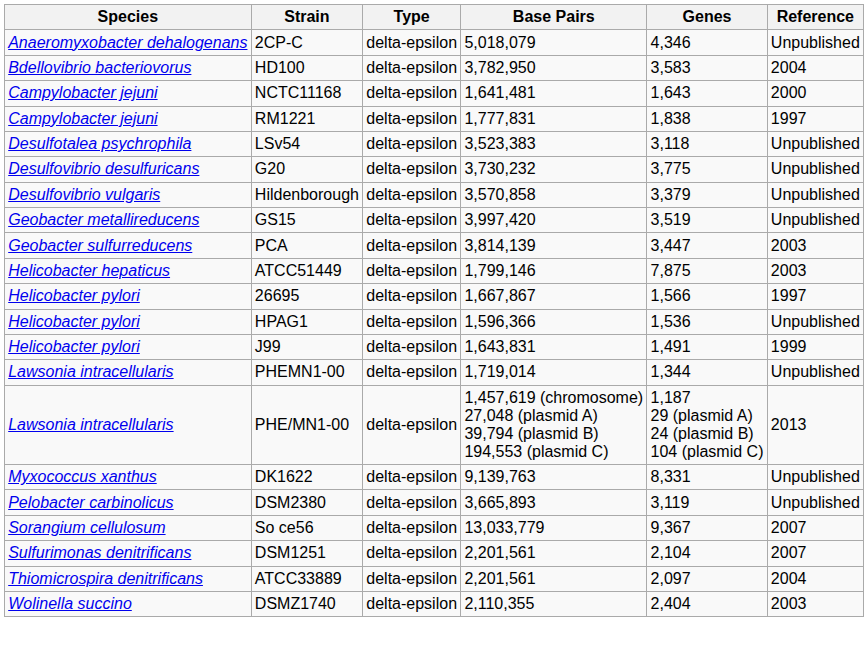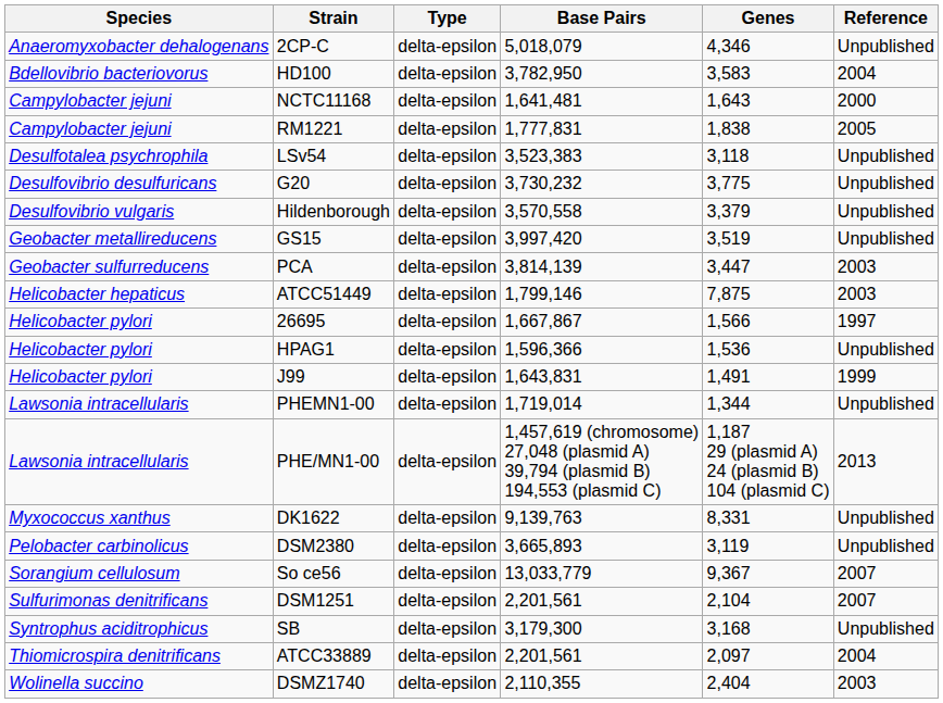RM1221 | Reference: 1997 -> 2005
Hildenborough | Base Pairs: 3,570,858 -> 3,570,558
+ row: Syntrophus aciditrophicus | SB | delta-epsilon | 3,179,300 | 3,168 | Unpublished
